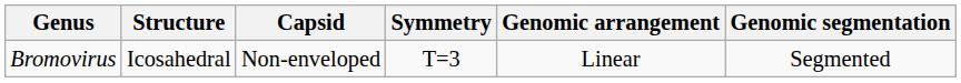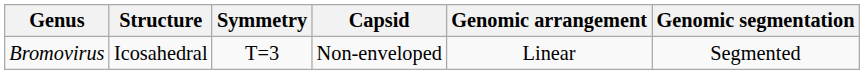columns swapped: Symmetry <-> Capsid
